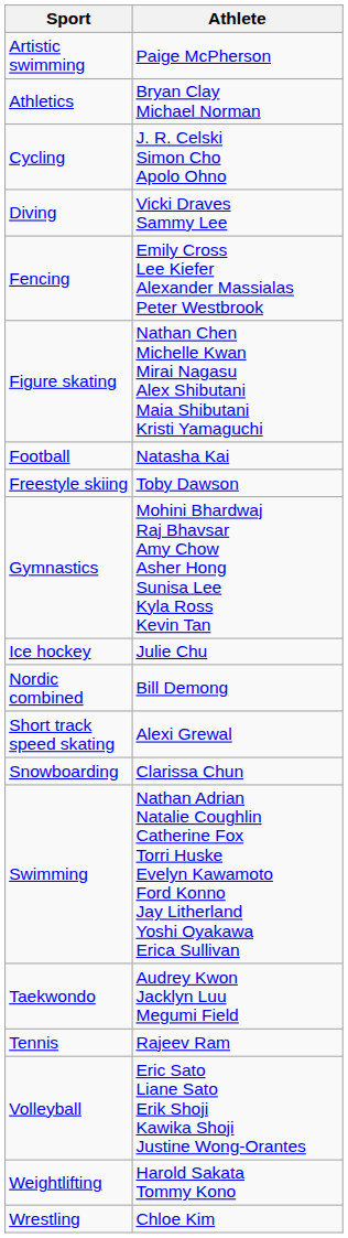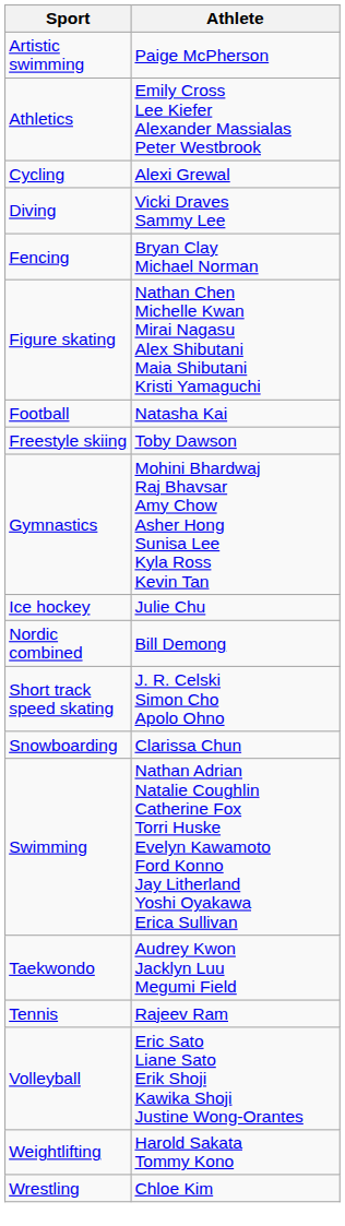Athletics | Athlete: Bryan Clay Michael Norman -> Emily Cross Lee Kiefer Alexander Massialas Peter Westbrook
Cycling | Athlete: J. R. Celski Simon Cho Apolo Ohno -> Alexi Grewal
Fencing | Athlete: Emily Cross Lee Kiefer Alexander Massialas Peter Westbrook -> Bryan Clay Michael Norman
Short track speed skating | Athlete: Alexi Grewal -> J. R. Celski Simon Cho Apolo Ohno
